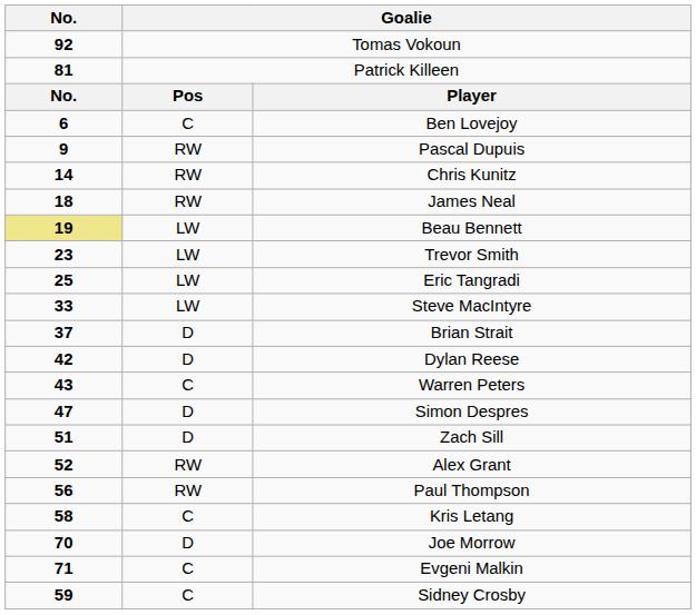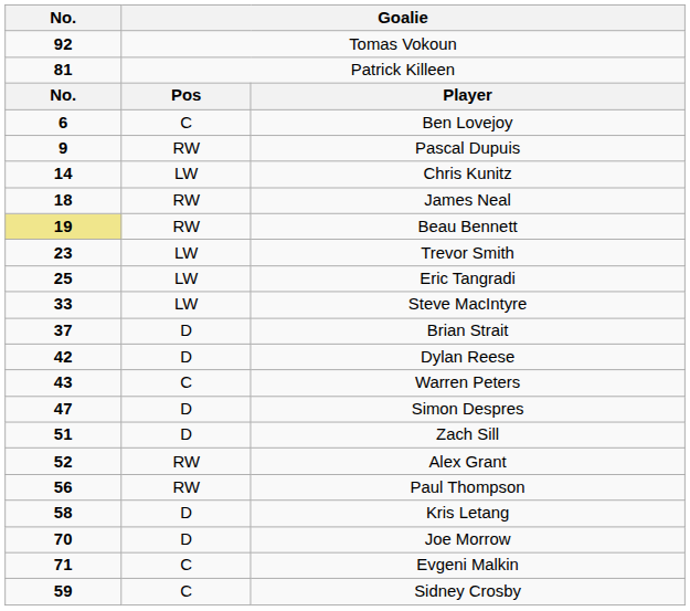Chris Kunitz | column 2: RW -> LW
Beau Bennett | column 2: LW -> RW
Kris Letang | column 2: C -> D
